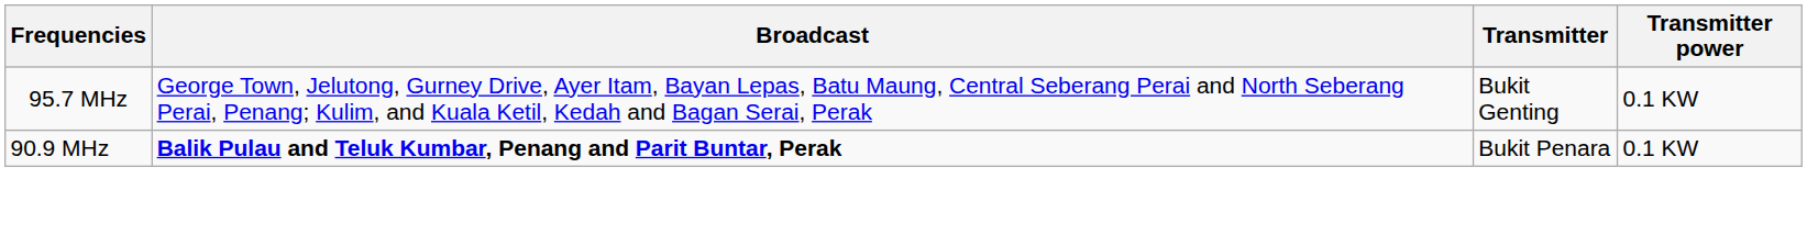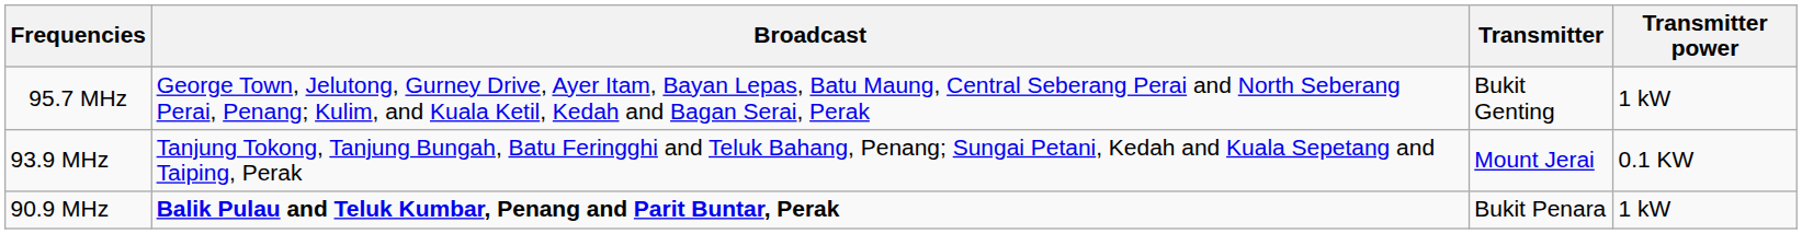95.7 MHz | Transmitter power: 0.1 KW -> 1 kW
+ row: 93.9 MHz | Tanjung Tokong, Tanjung Bungah, Batu Feringghi and Teluk Bahang, Penang; Sungai Petani, Kedah and Kuala Sepetang and Taiping, Perak | Mount Jerai | 0.1 KW
90.9 MHz | Transmitter power: 0.1 KW -> 1 kW
